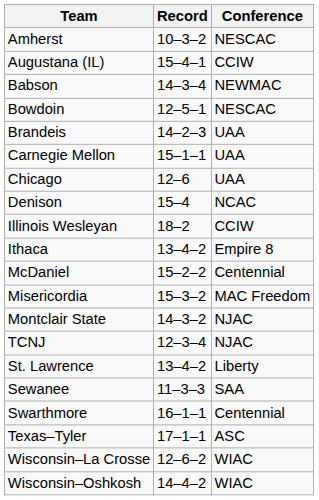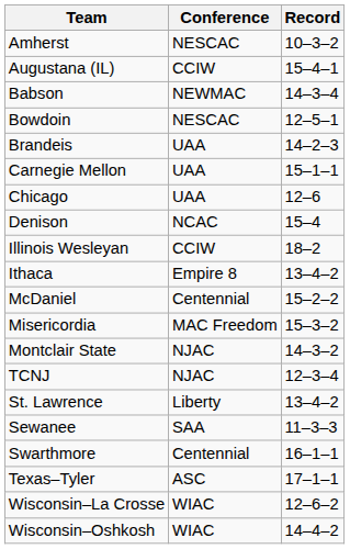columns swapped: Conference <-> Record
